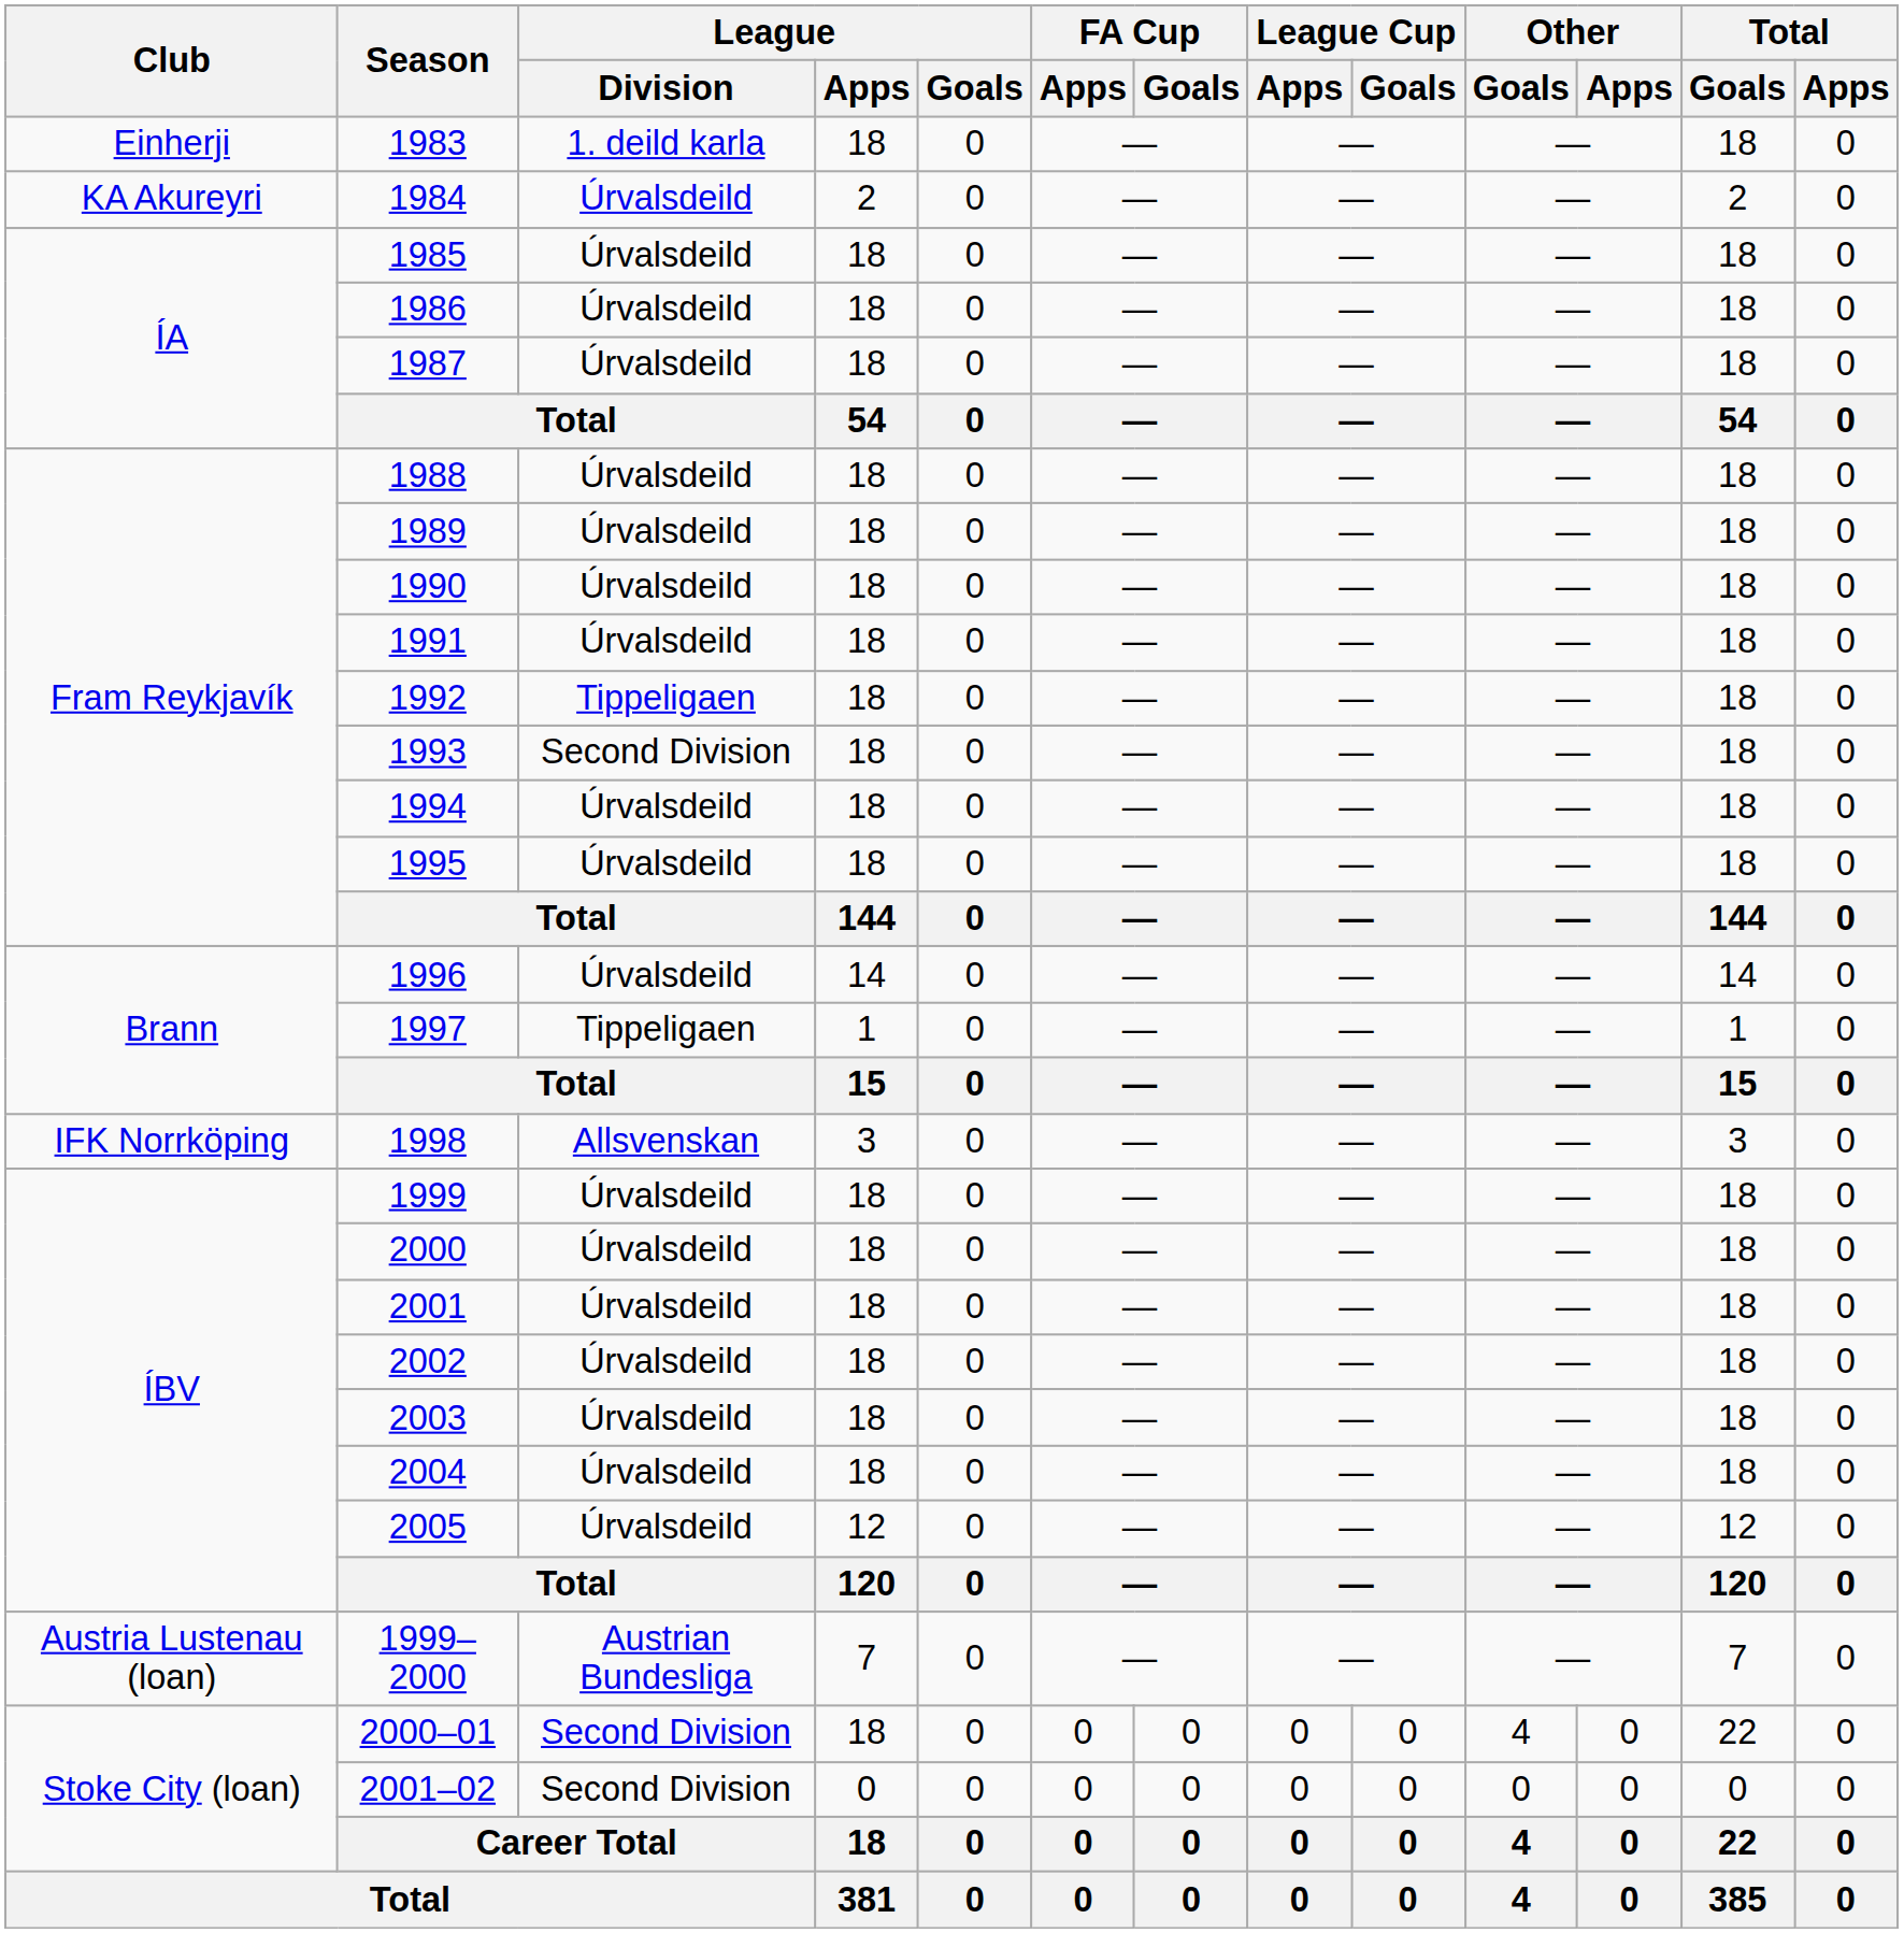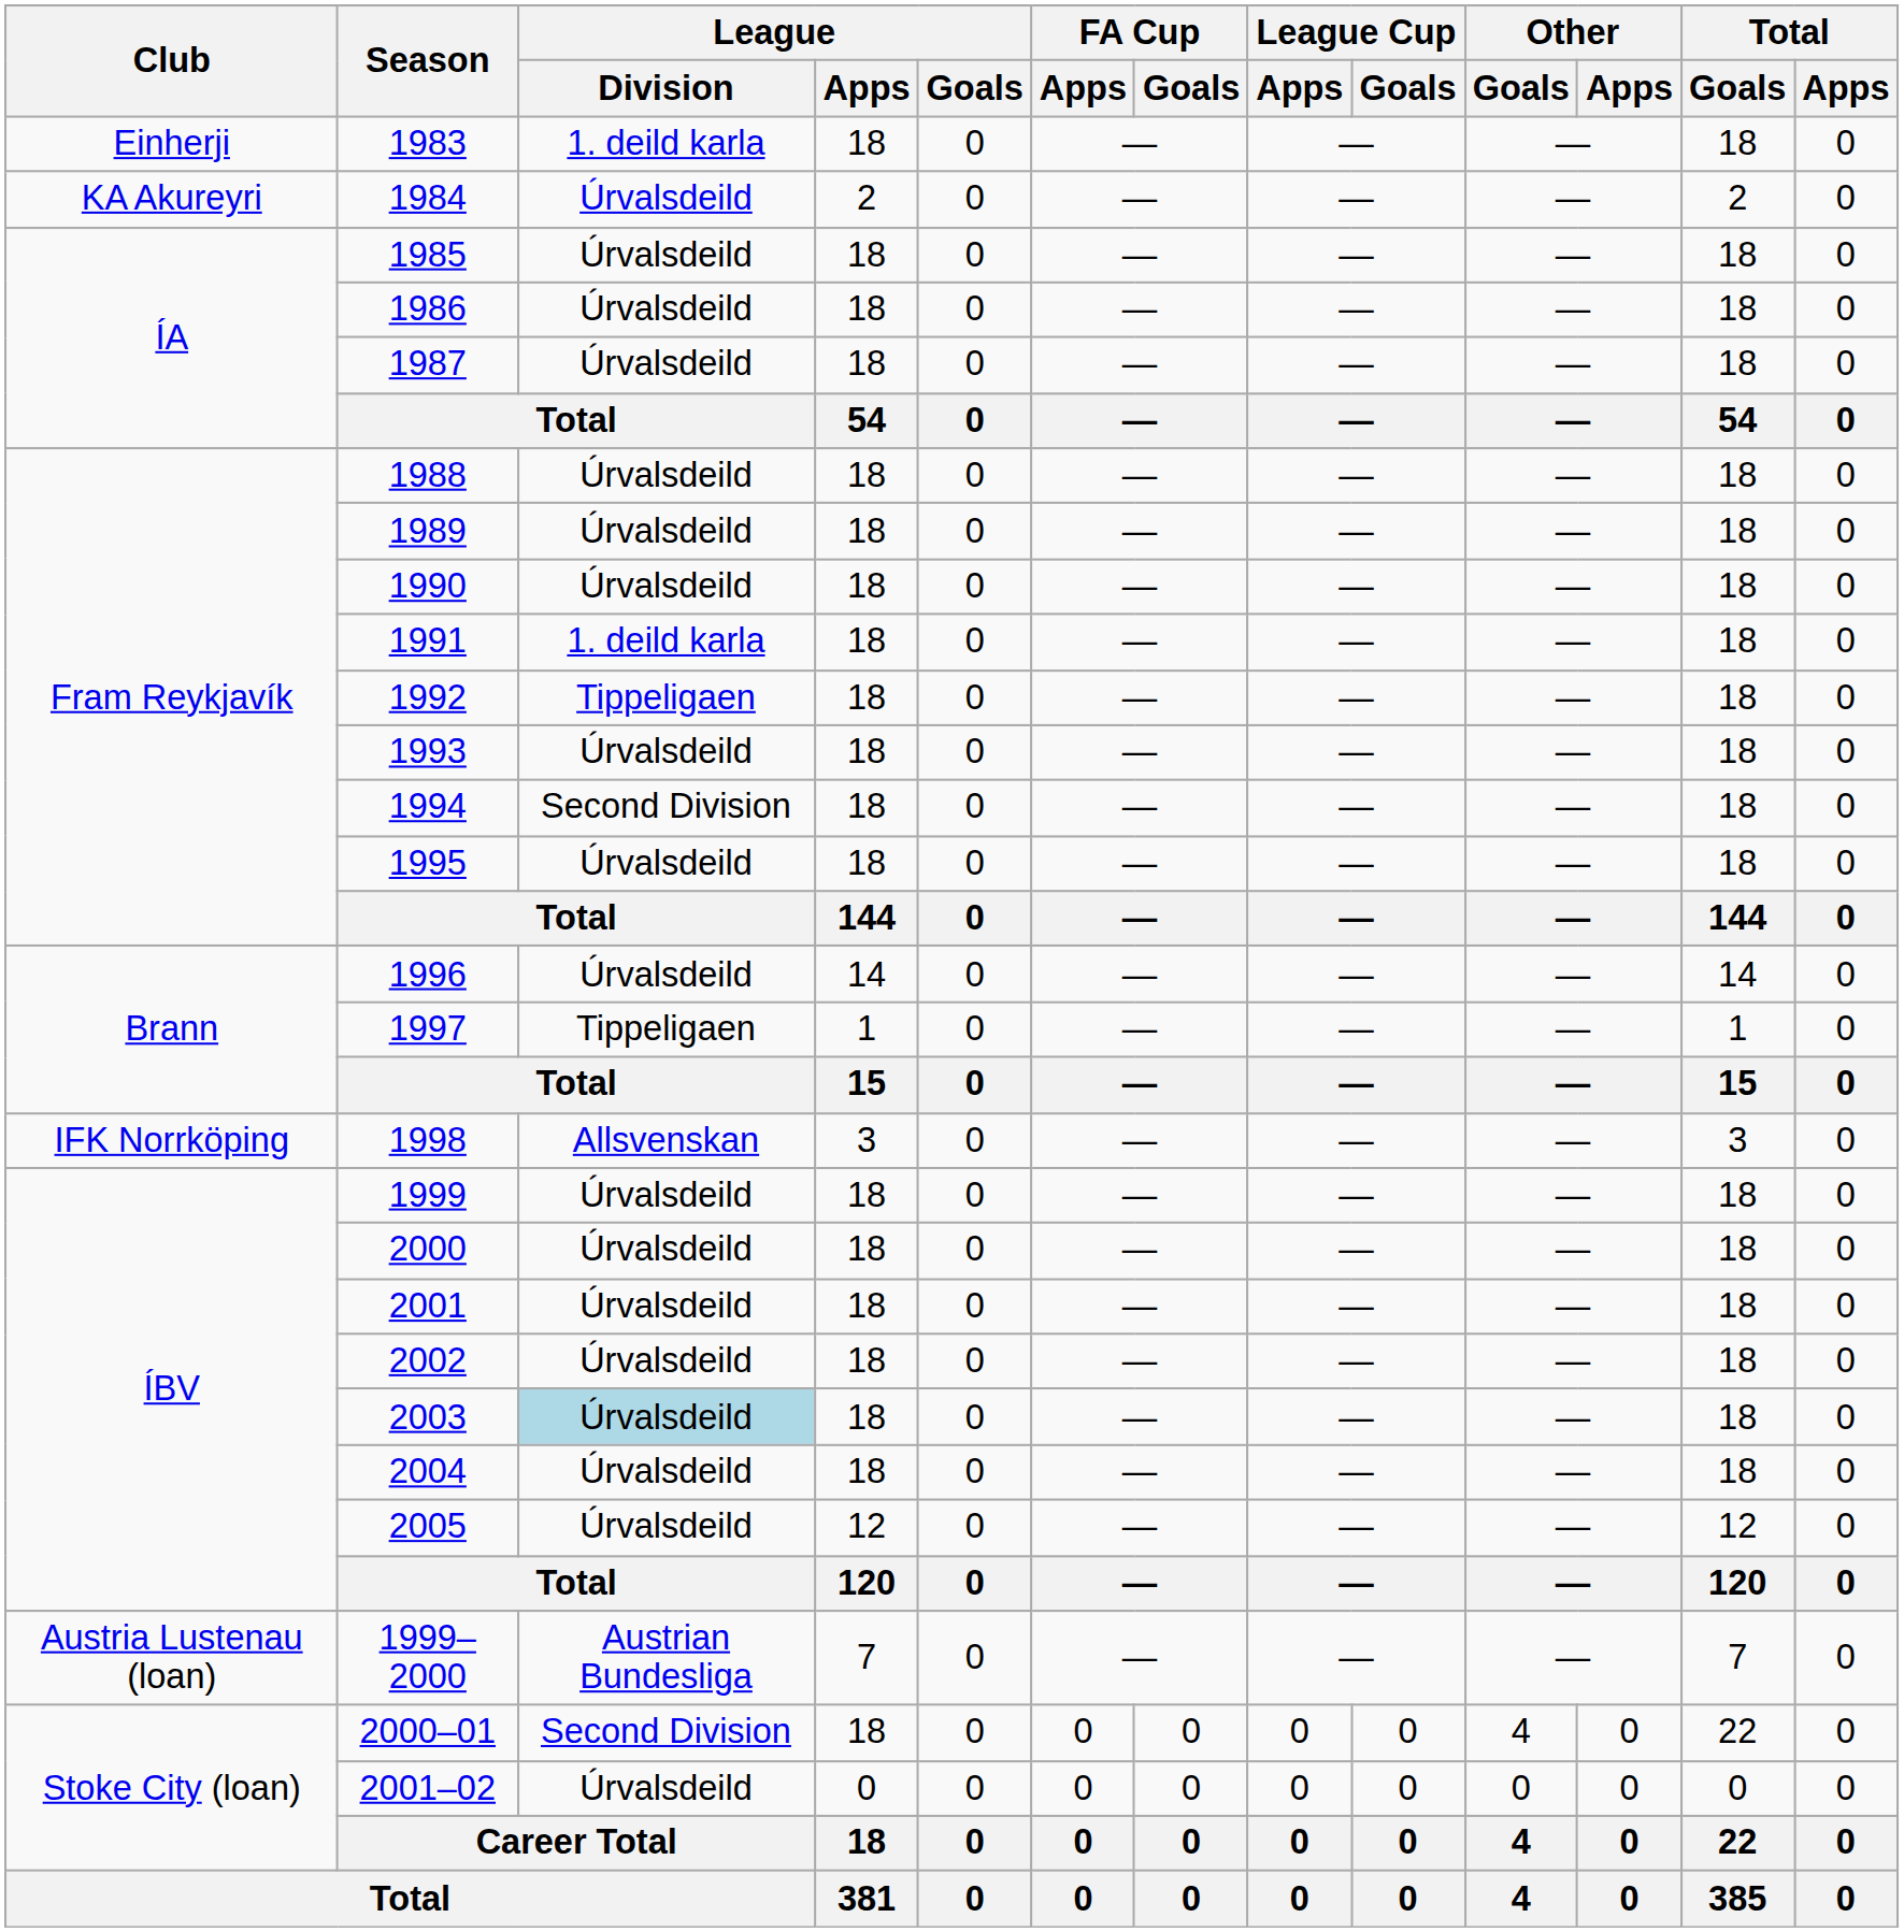1991 | League / Division: Úrvalsdeild -> 1. deild karla
1993 | League / Division: Second Division -> Úrvalsdeild
1994 | League / Division: Úrvalsdeild -> Second Division
2003 | League / Division: no background -> lightblue background
2001–02 | League / Division: Second Division -> Úrvalsdeild
